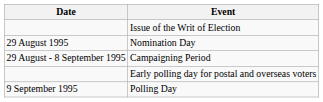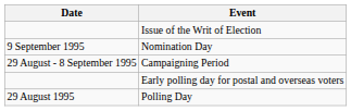Nomination Day | Date: 29 August 1995 -> 9 September 1995
Polling Day | Date: 9 September 1995 -> 29 August 1995
